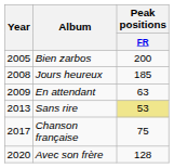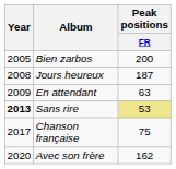Jours heureux | Peak positions / FR: 185 -> 187
Sans rire | Year: normal -> bold
Avec son frère | Peak positions / FR: 128 -> 162
